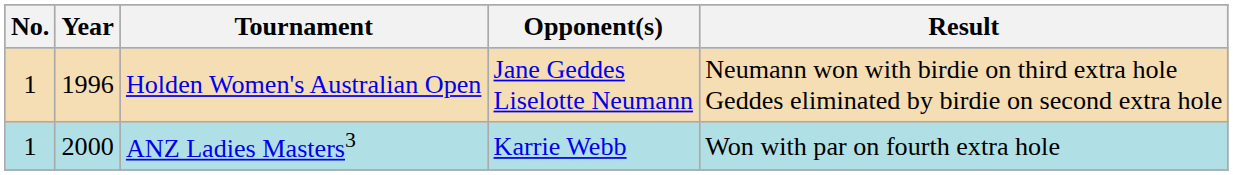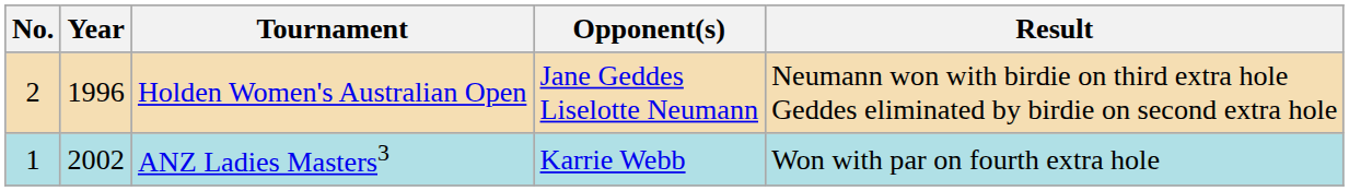Holden Women's Australian Open | No.: 1 -> 2
ANZ Ladies Masters3 | Year: 2000 -> 2002
